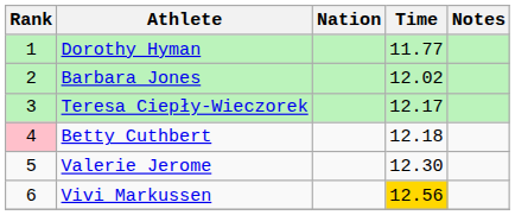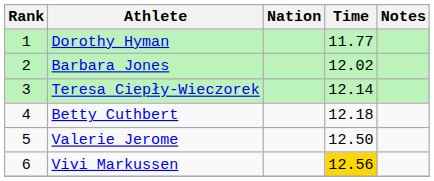Teresa Ciepły-Wieczorek | Time: 12.17 -> 12.14
Betty Cuthbert | Rank: pink background -> no background
Valerie Jerome | Time: 12.30 -> 12.50
